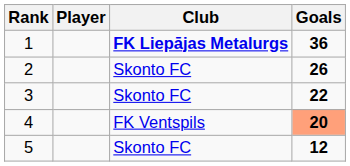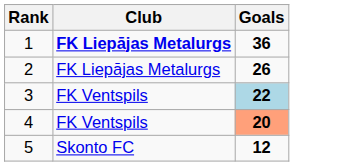- column: Player
2 | Club: Skonto FC -> FK Liepājas Metalurgs
3 | Club: Skonto FC -> FK Ventspils
3 | Goals: no background -> lightblue background
